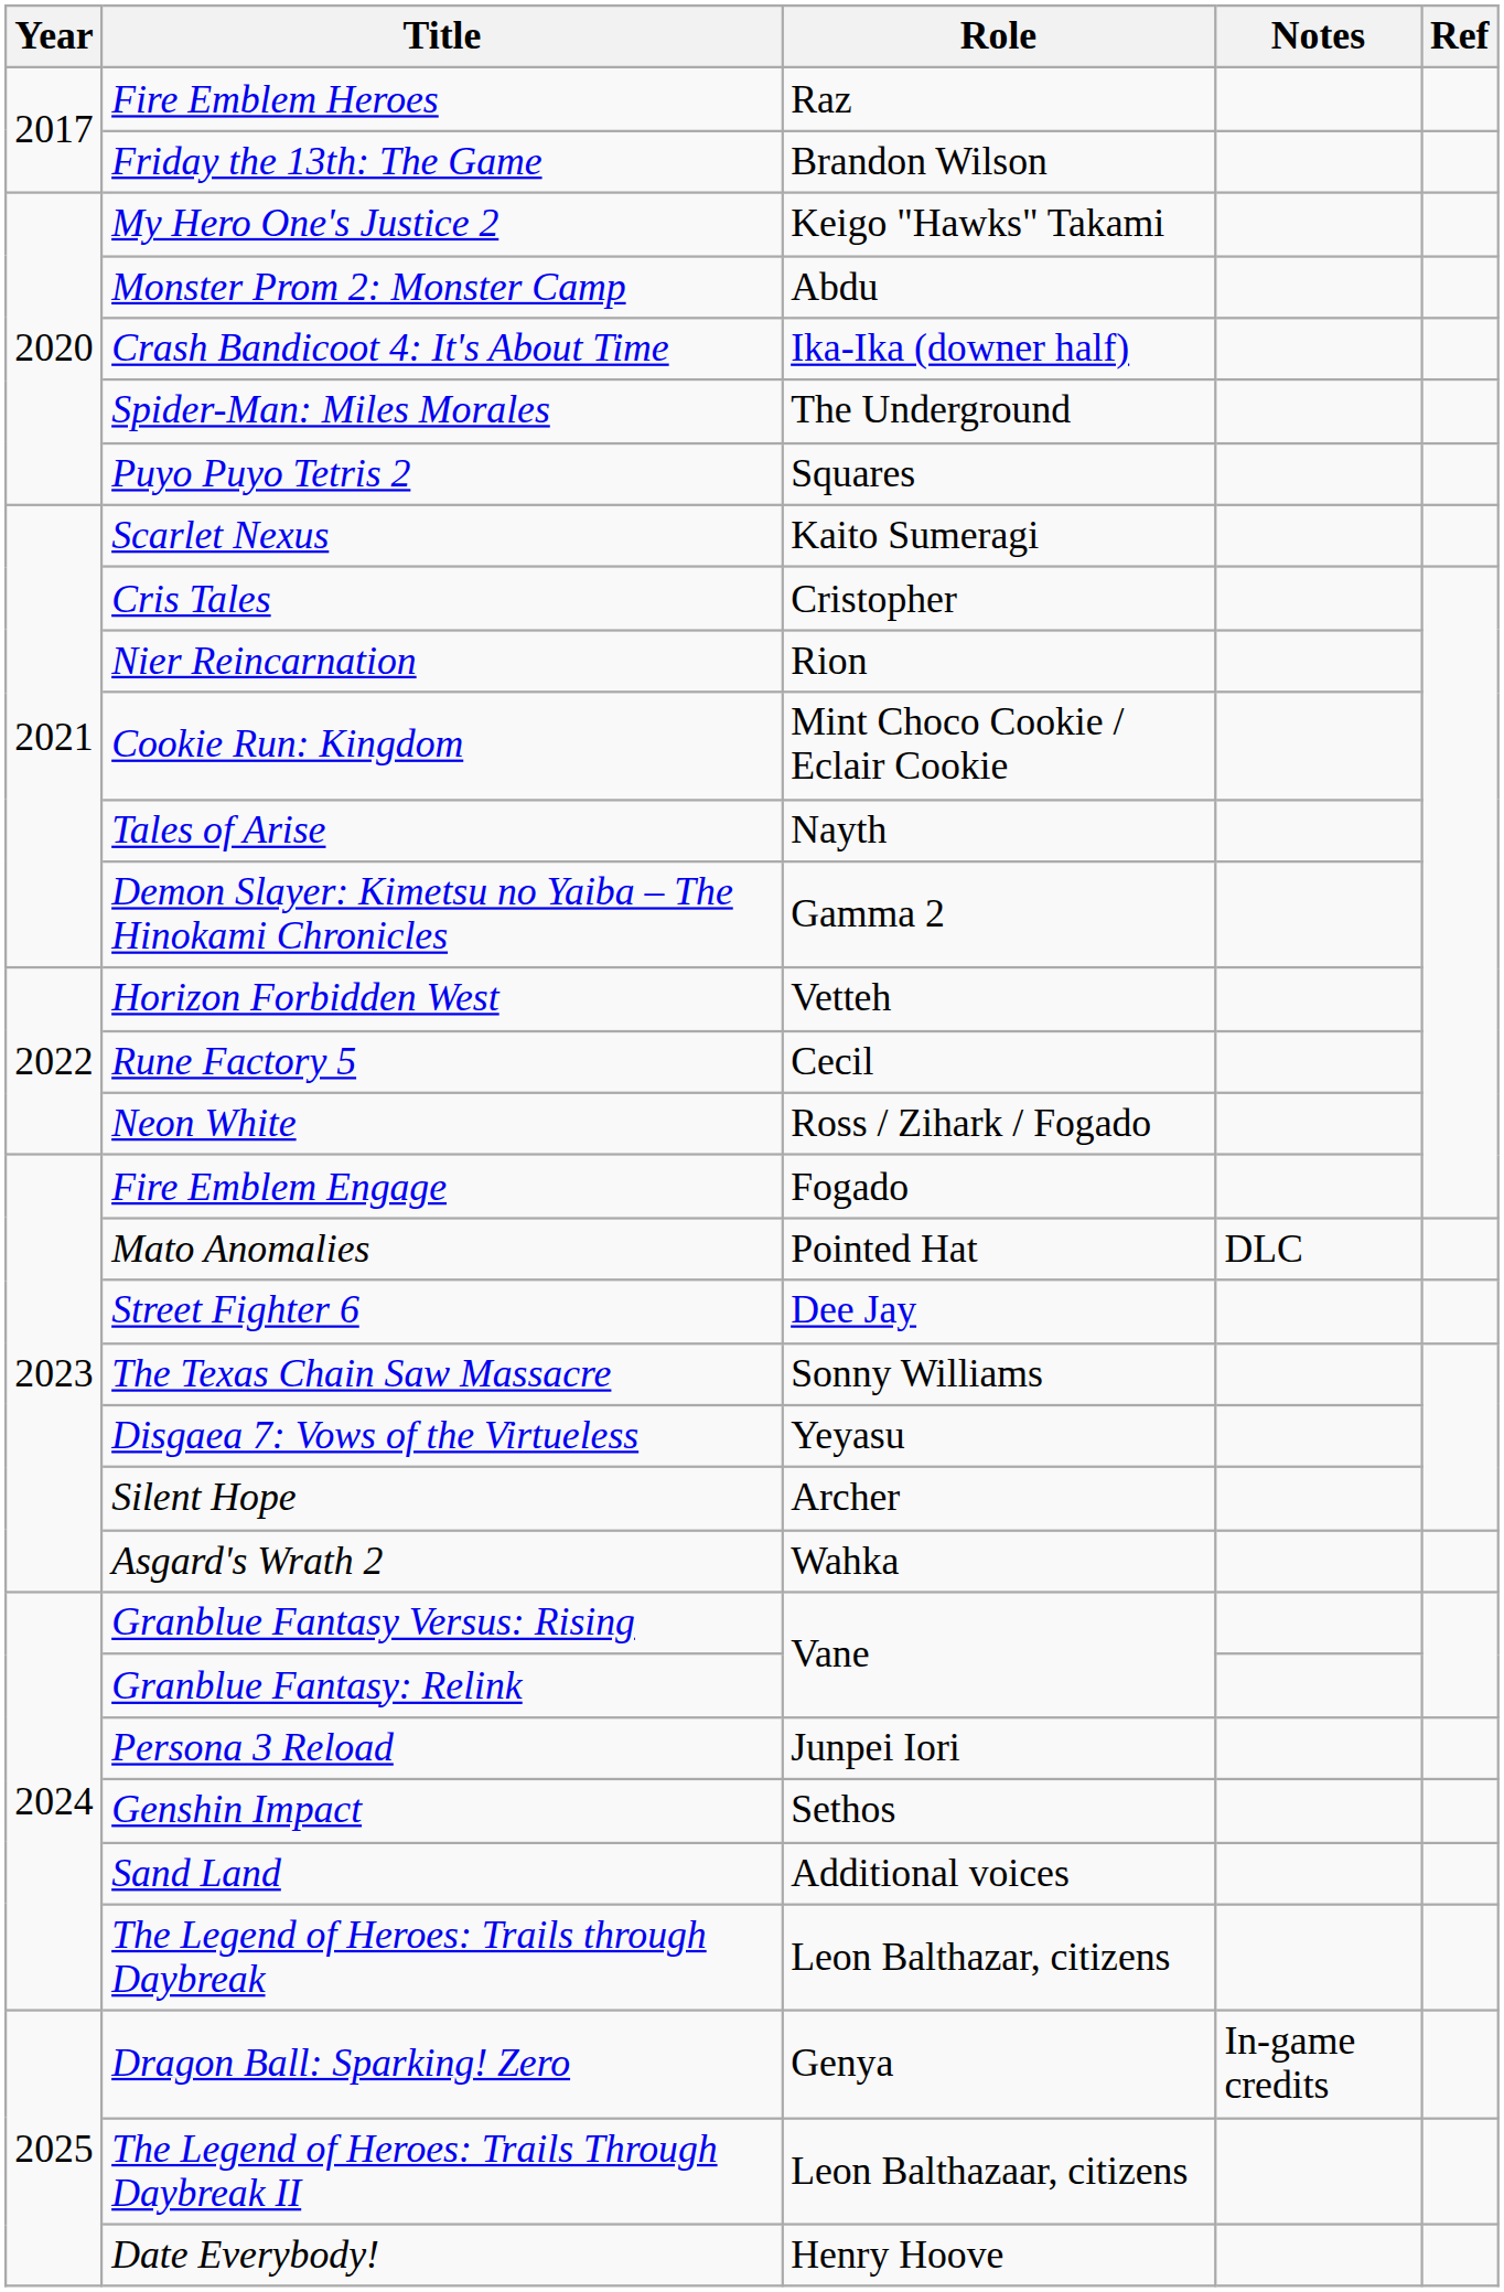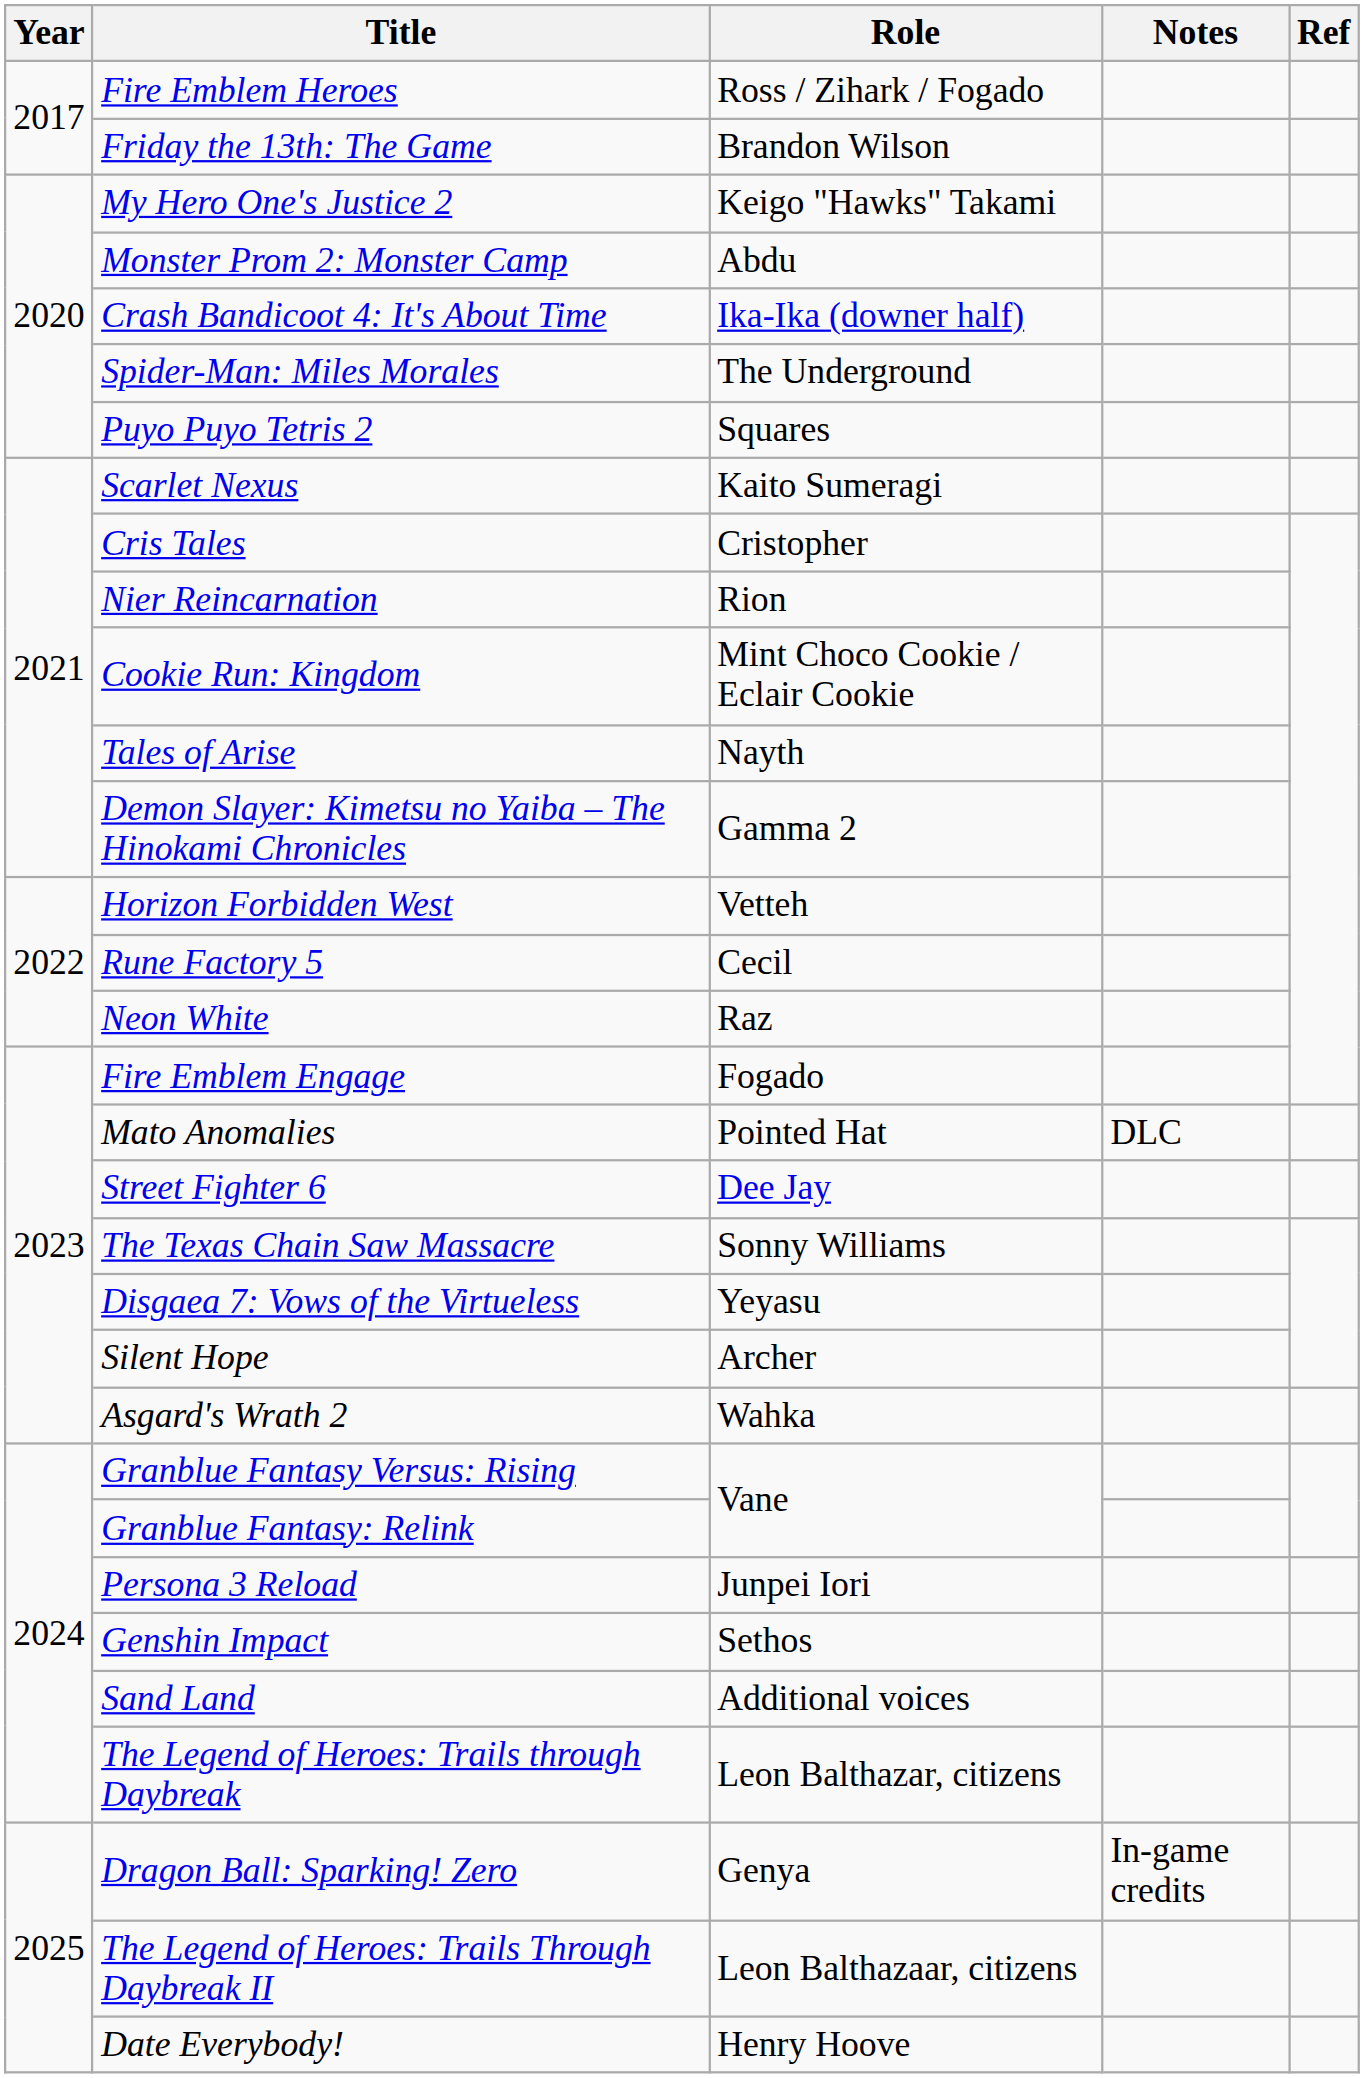Fire Emblem Heroes | Role: Raz -> Ross / Zihark / Fogado
Neon White | Role: Ross / Zihark / Fogado -> Raz
